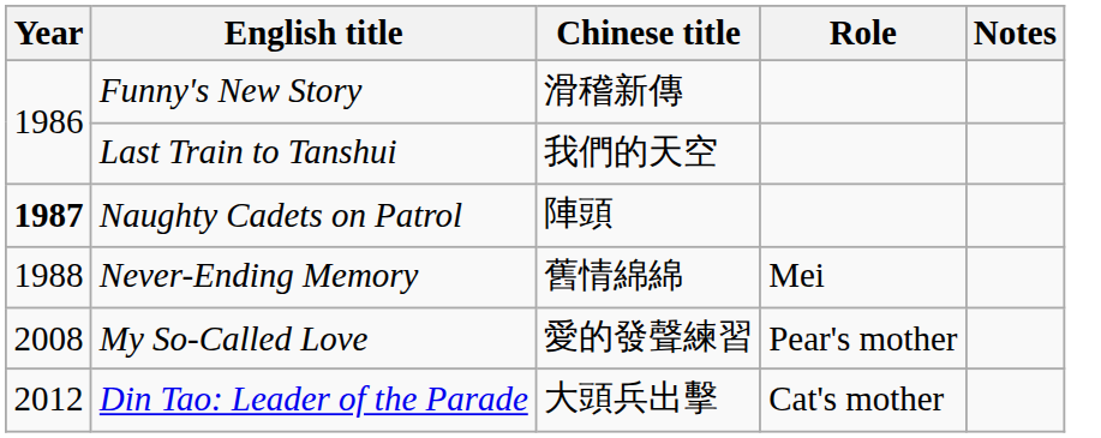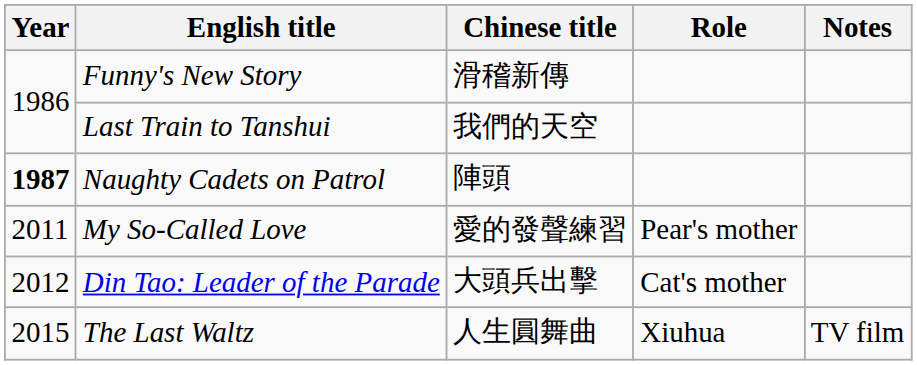- row: 1988 | Never-Ending Memory | 舊情綿綿 | Mei
My So-Called Love | Year: 2008 -> 2011
+ row: 2015 | The Last Waltz | 人生圓舞曲 | Xiuhua | TV film
